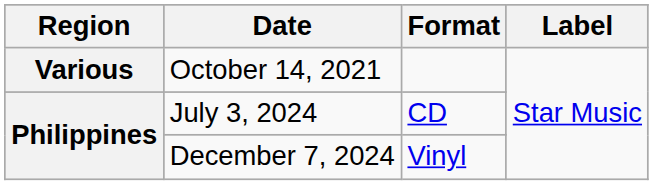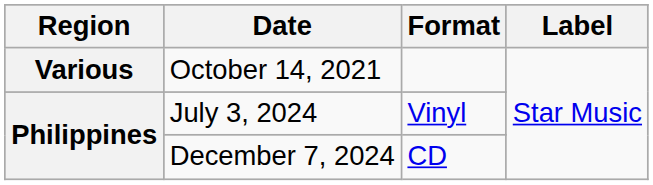July 3, 2024 | Format: CD -> Vinyl
December 7, 2024 | Format: Vinyl -> CD
